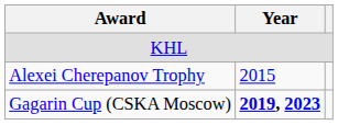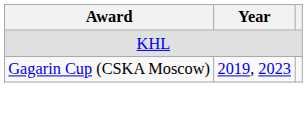- row: Alexei Cherepanov Trophy | 2015
Gagarin Cup (CSKA Moscow) | Year: bold -> normal
